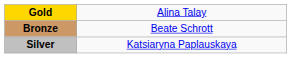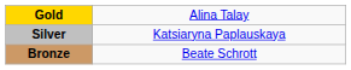rows swapped: Silver <-> Bronze
